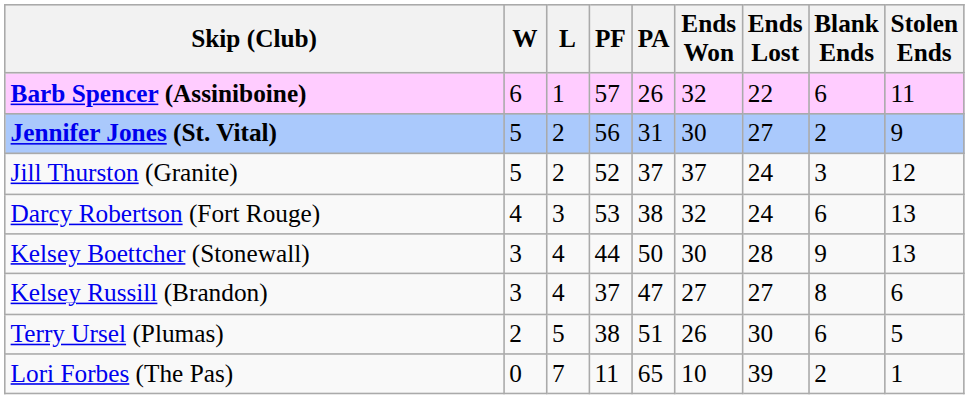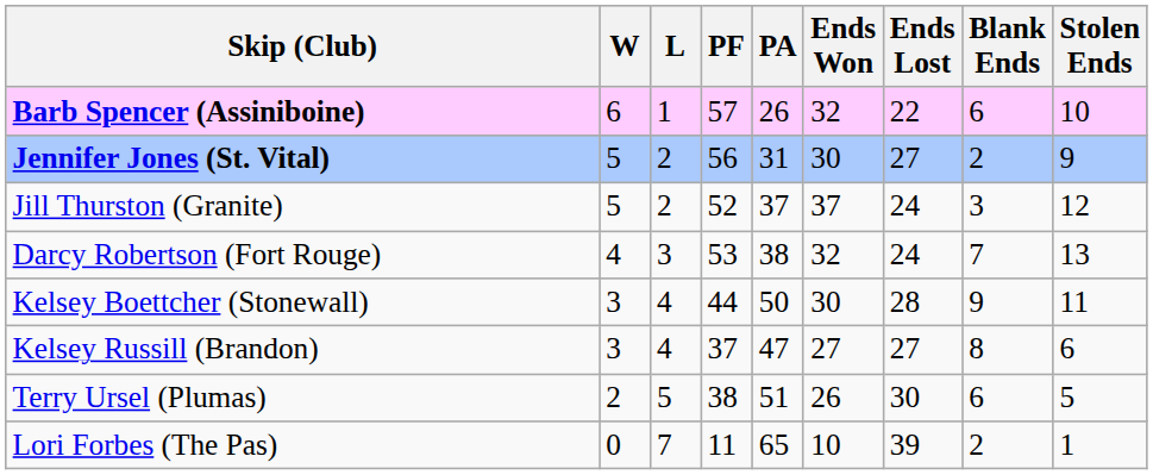Barb Spencer (Assiniboine) | Stolen Ends: 11 -> 10
Darcy Robertson (Fort Rouge) | Blank Ends: 6 -> 7
Kelsey Boettcher (Stonewall) | Stolen Ends: 13 -> 11
